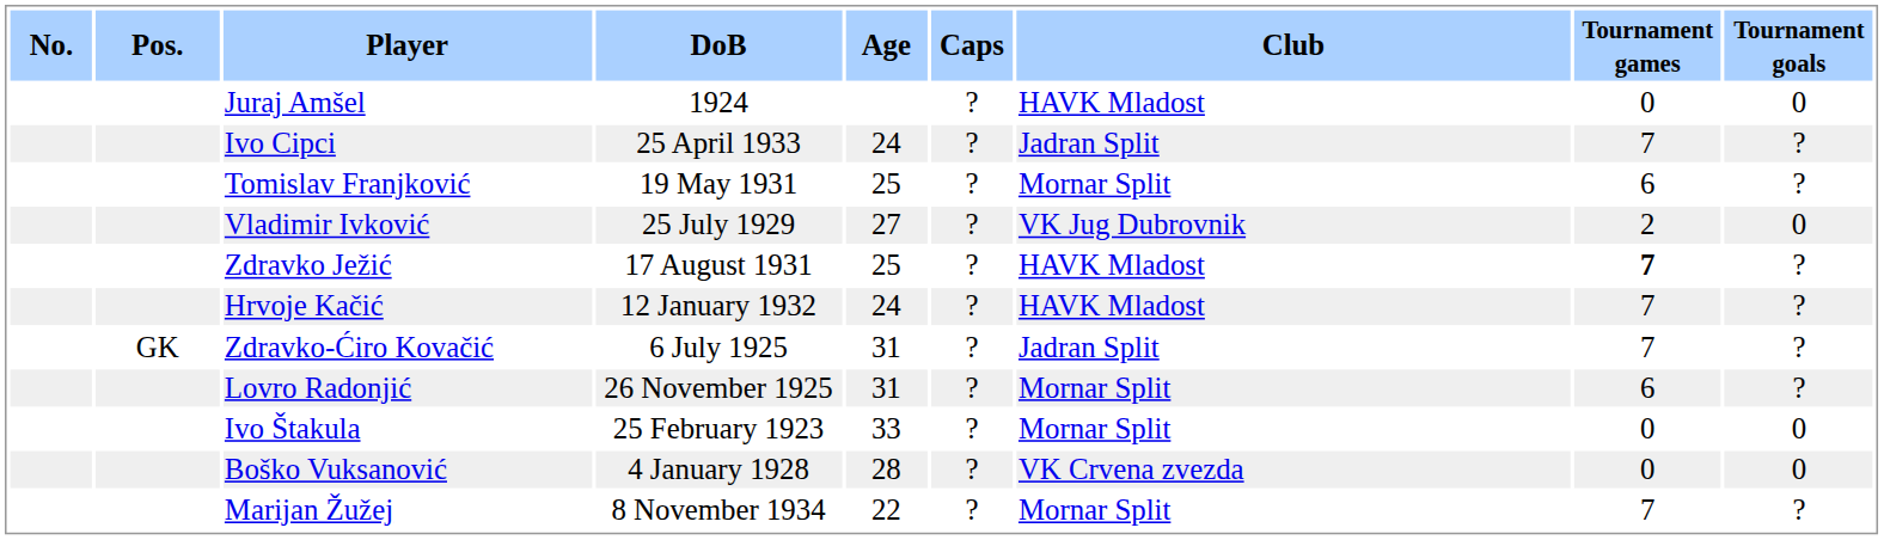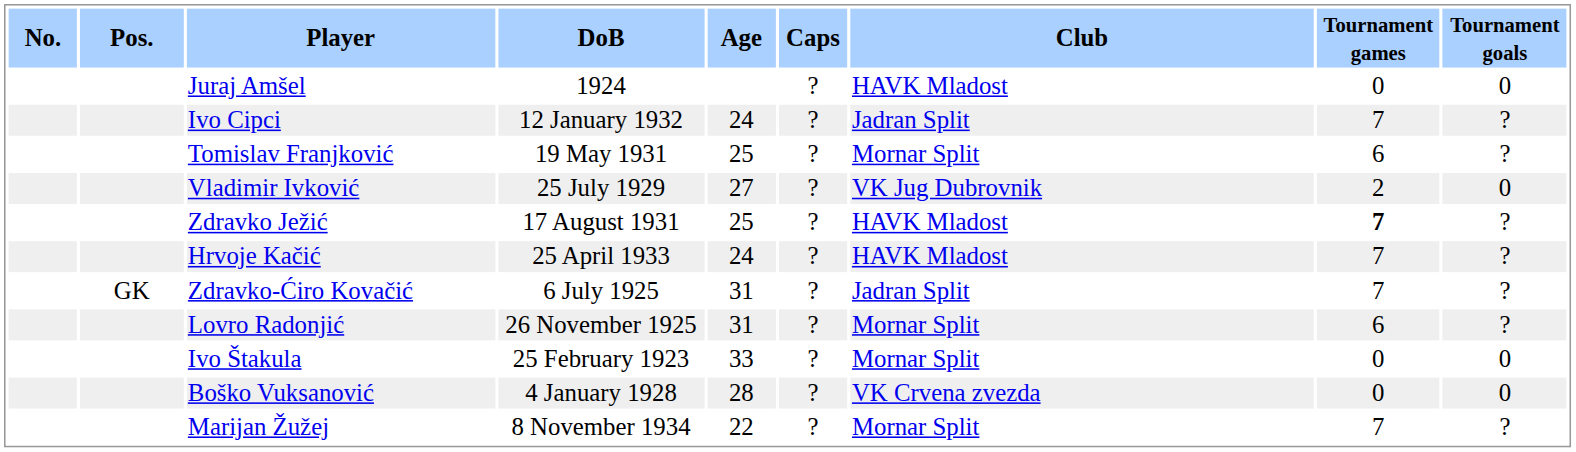Ivo Cipci | DoB: 25 April 1933 -> 12 January 1932
Hrvoje Kačić | DoB: 12 January 1932 -> 25 April 1933
